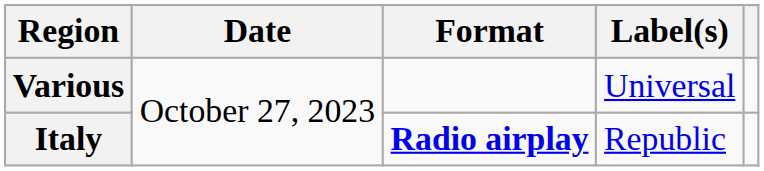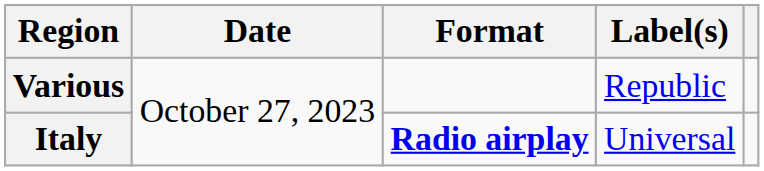Various | Label(s): Universal -> Republic
Italy | Label(s): Republic -> Universal
